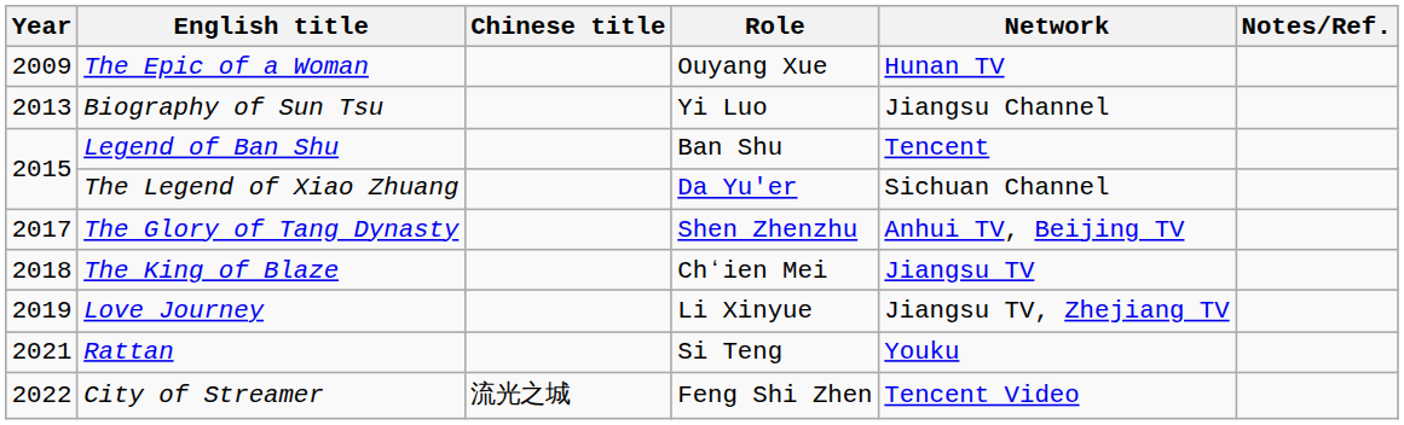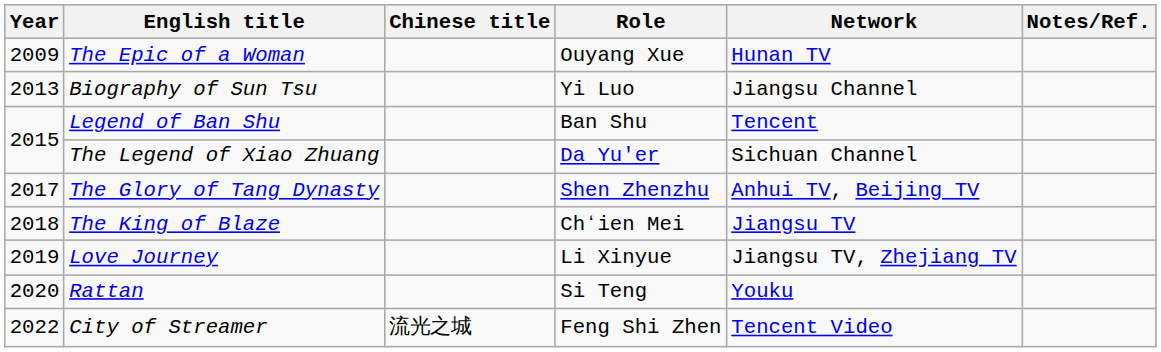Rattan | Year: 2021 -> 2020
